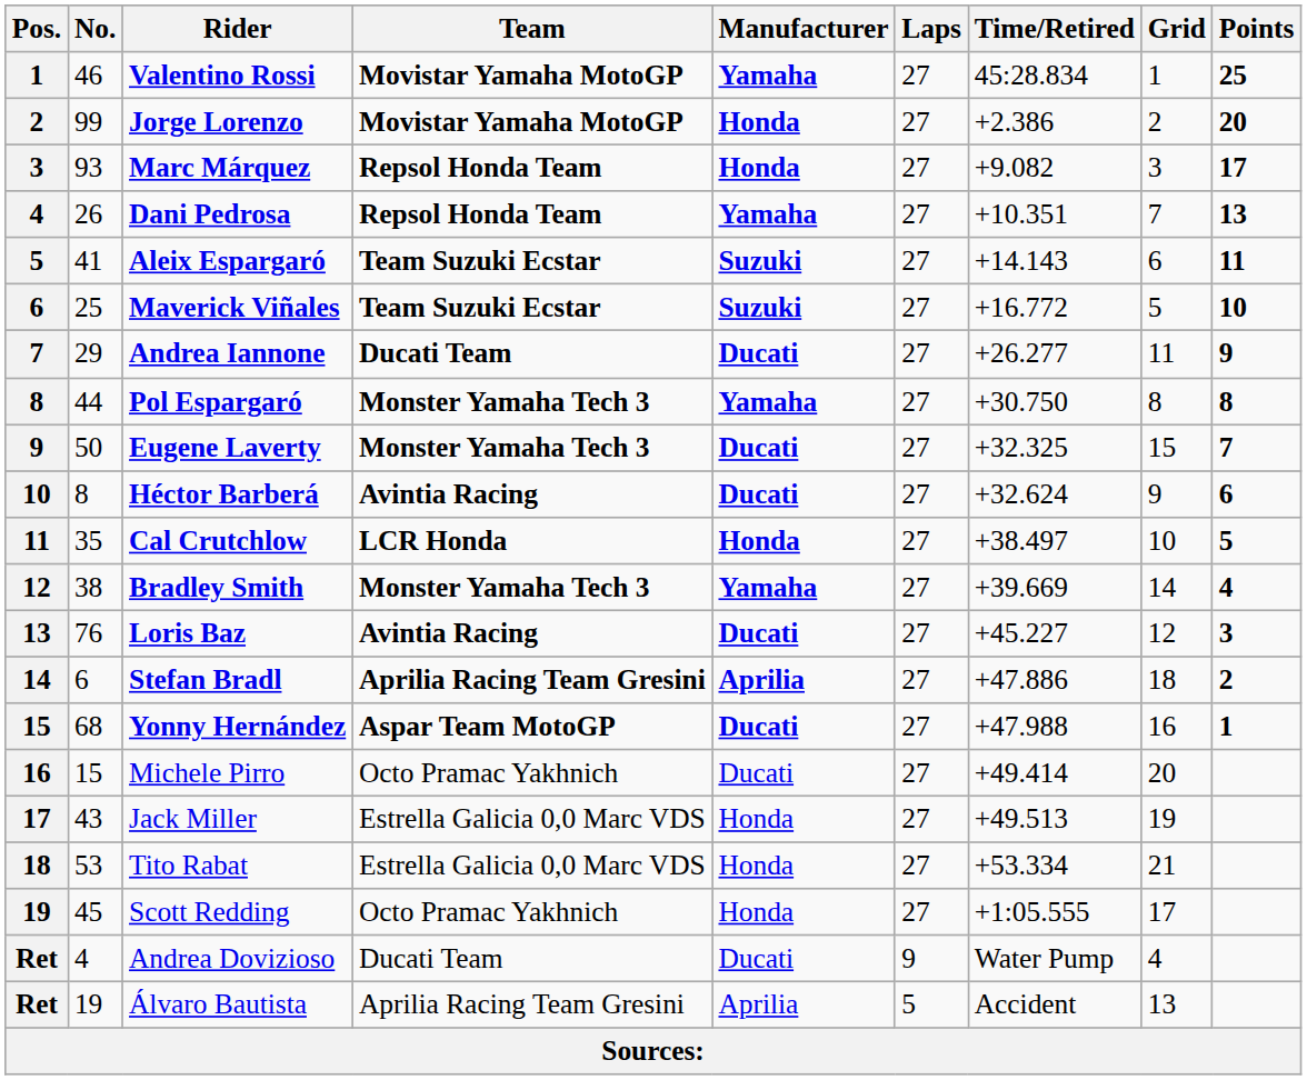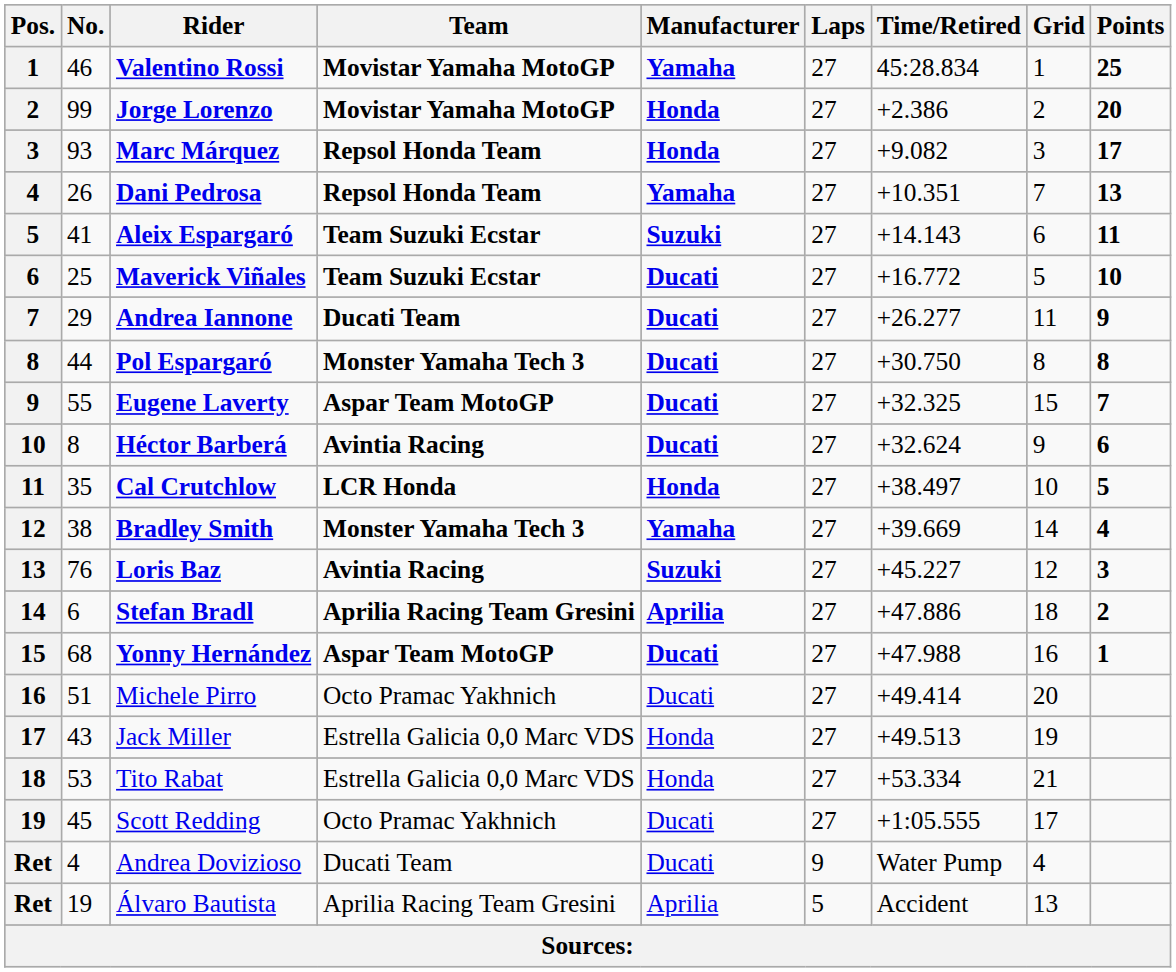Maverick Viñales | Manufacturer: Suzuki -> Ducati
Pol Espargaró | Manufacturer: Yamaha -> Ducati
Eugene Laverty | No.: 50 -> 55
Eugene Laverty | Team: Monster Yamaha Tech 3 -> Aspar Team MotoGP
Loris Baz | Manufacturer: Ducati -> Suzuki
Michele Pirro | No.: 15 -> 51
Scott Redding | Manufacturer: Honda -> Ducati
